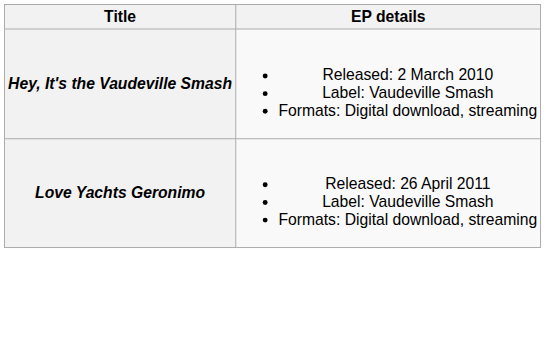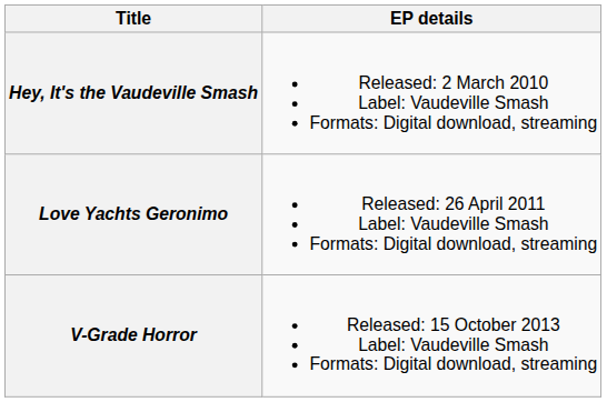+ row: V-Grade Horror | Released: 15 October 2013 Label: Vaudeville Smash Formats: Digital download, streaming
